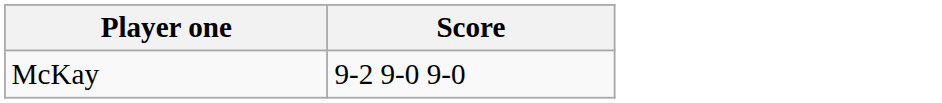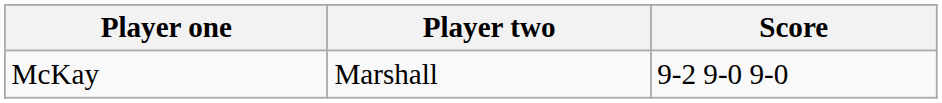+ column: Player two | Marshall
